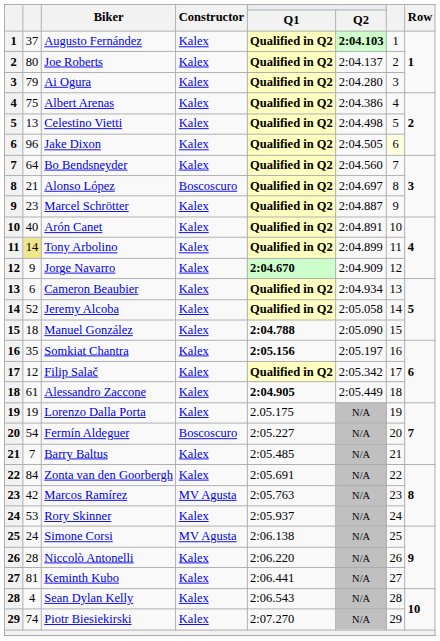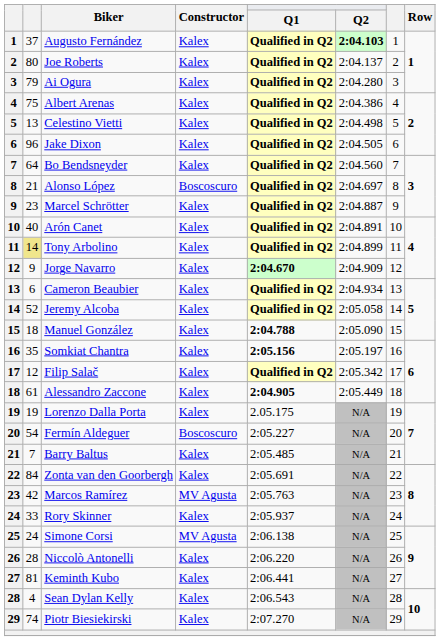Jake Dixon | column 7: lightyellow background -> no background
Rory Skinner | column 2: 53 -> 33
